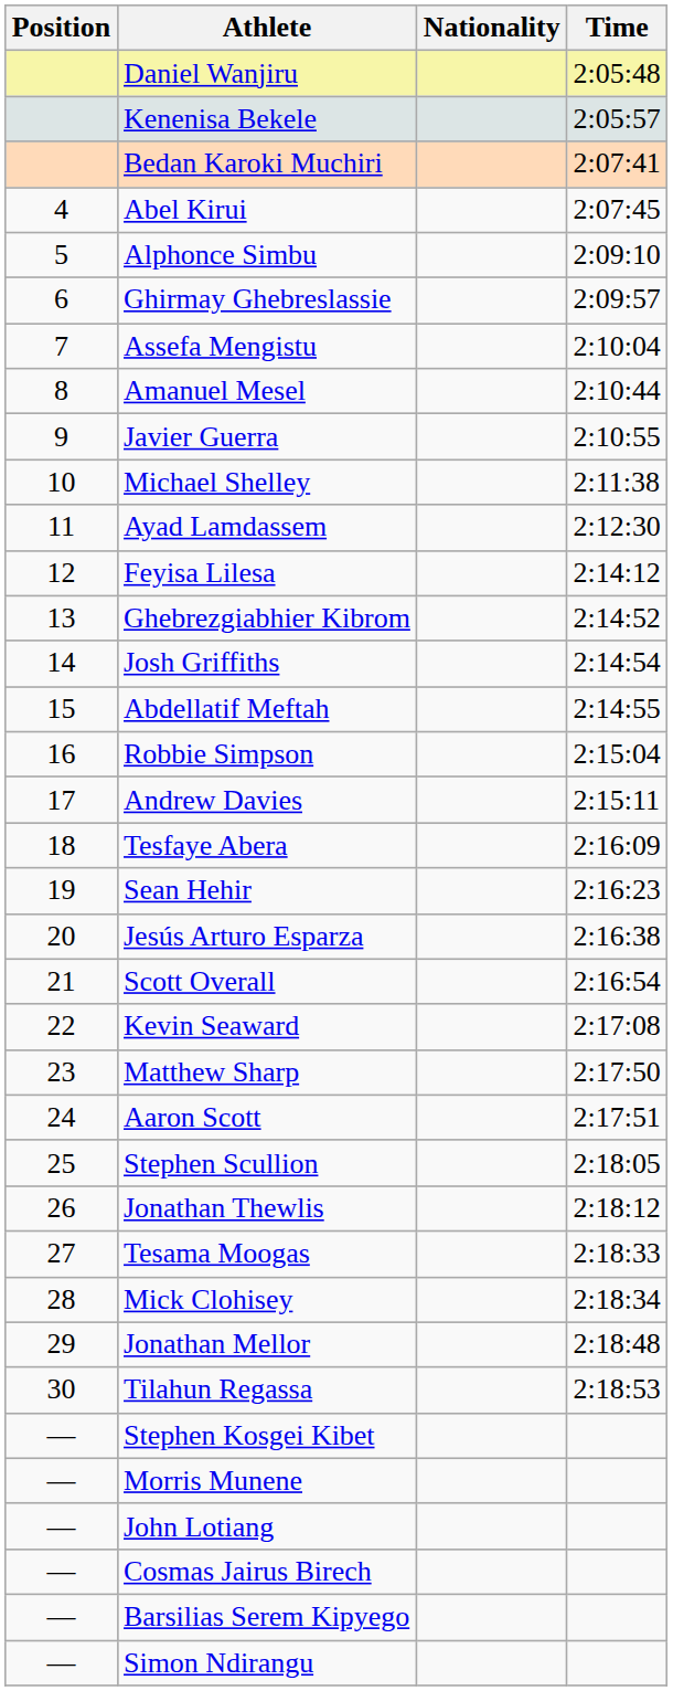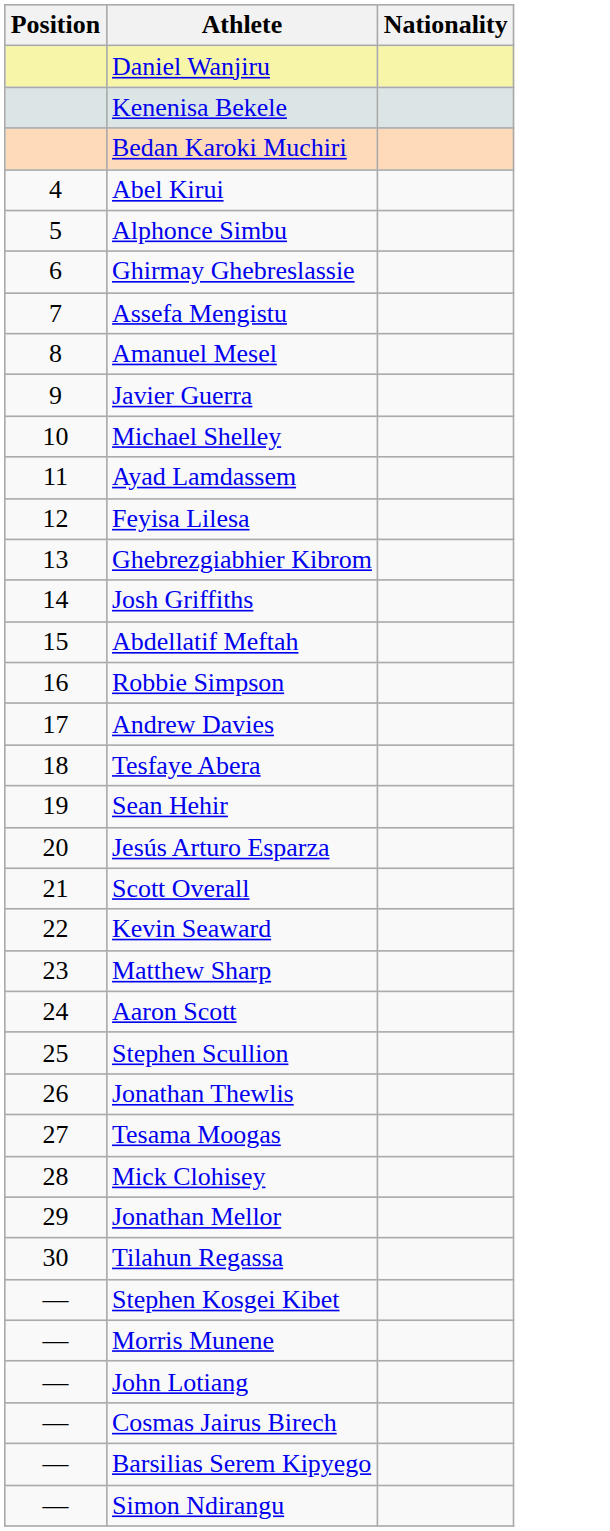- column: Time | 2:05:48 | 2:05:57 | 2:07:41 | 2:07:45 | 2:09:10 | 2:09:57 | 2:10:04 | 2:10:44 | 2:10:55 | 2:11:38 | 2:12:30 | 2:14:12 | 2:14:52 | 2:14:54 | 2:14:55 | 2:15:04 | 2:15:11 | 2:16:09 | 2:16:23 | 2:16:38 | 2:16:54 | 2:17:08 | 2:17:50 | 2:17:51 | 2:18:05 | 2:18:12 | 2:18:33 | 2:18:34 | 2:18:48 | 2:18:53
